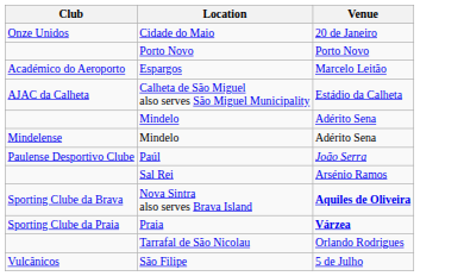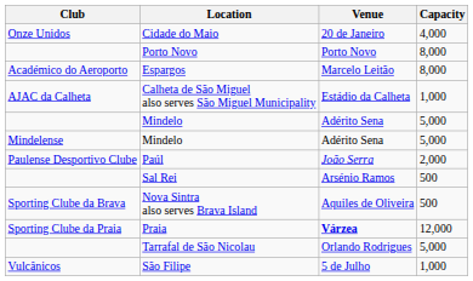+ column: Capacity | 4,000 | 8,000 | 8,000 | 1,000 | 5,000 | 5,000 | 2,000 | 500 | 500 | 12,000 | 5,000 | 1,000
Nova Sintra also serves Brava Island | Venue: bold -> normal
